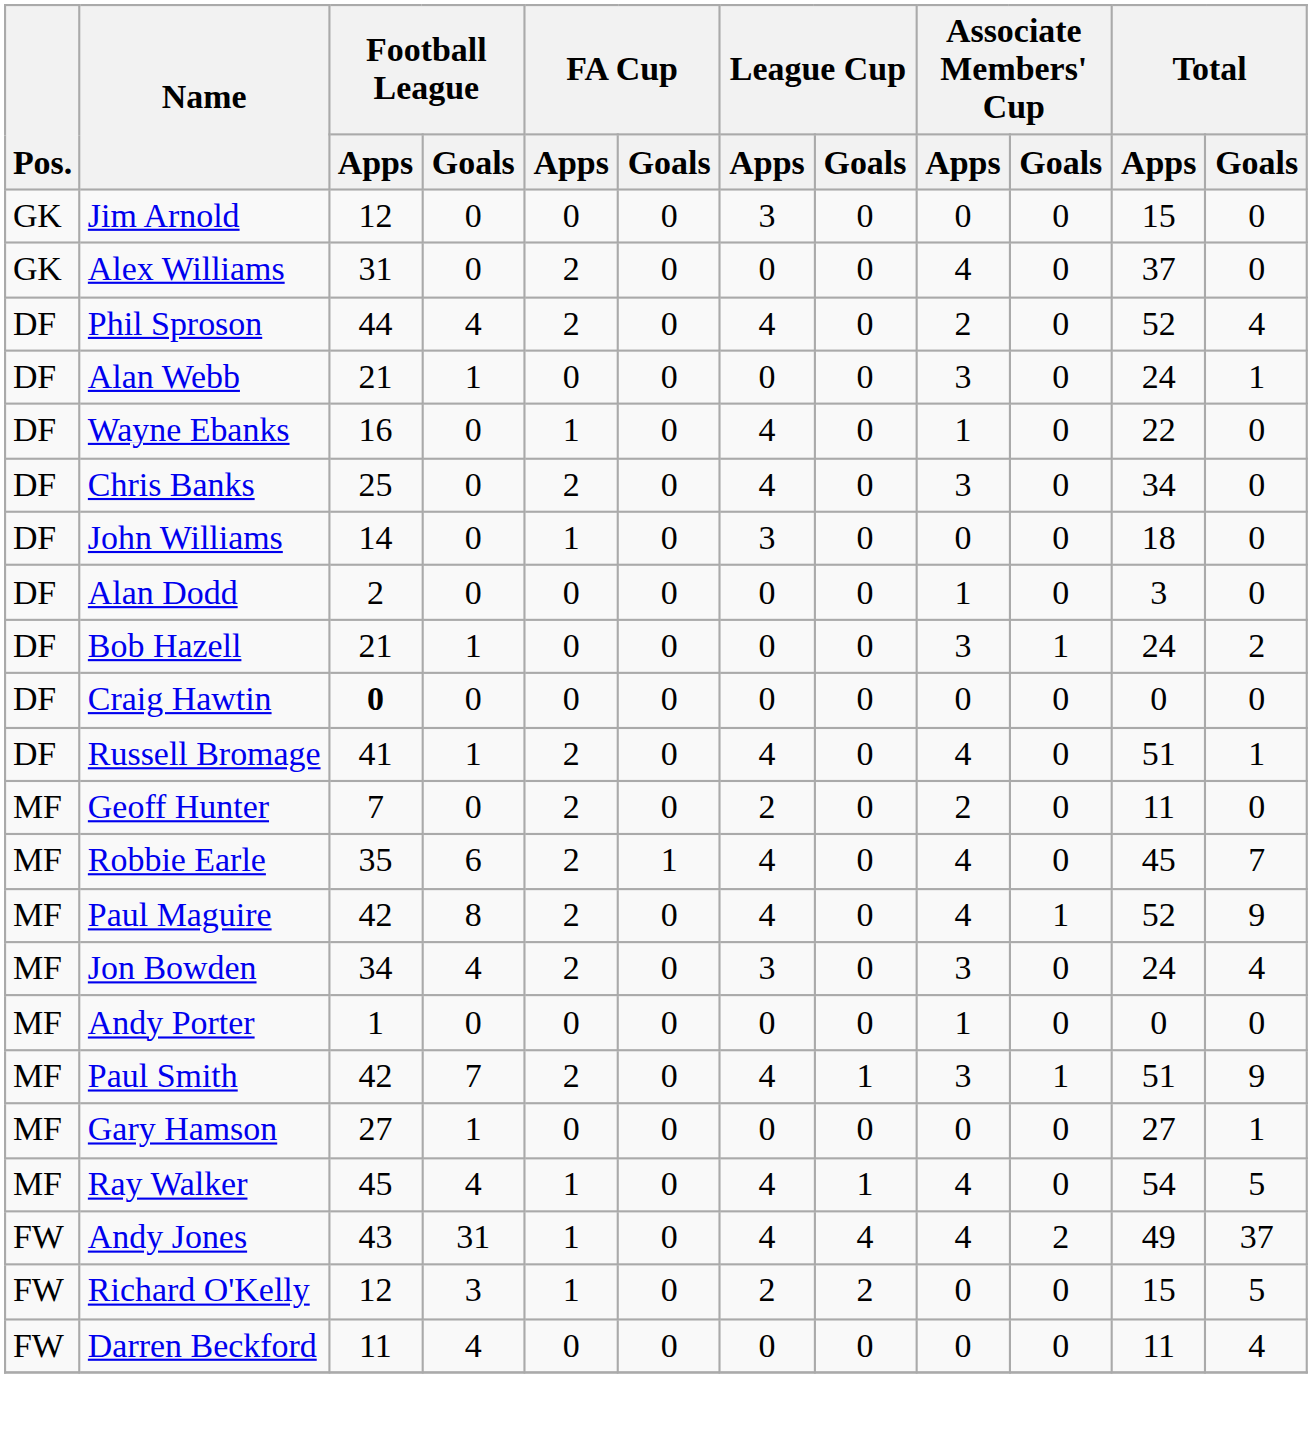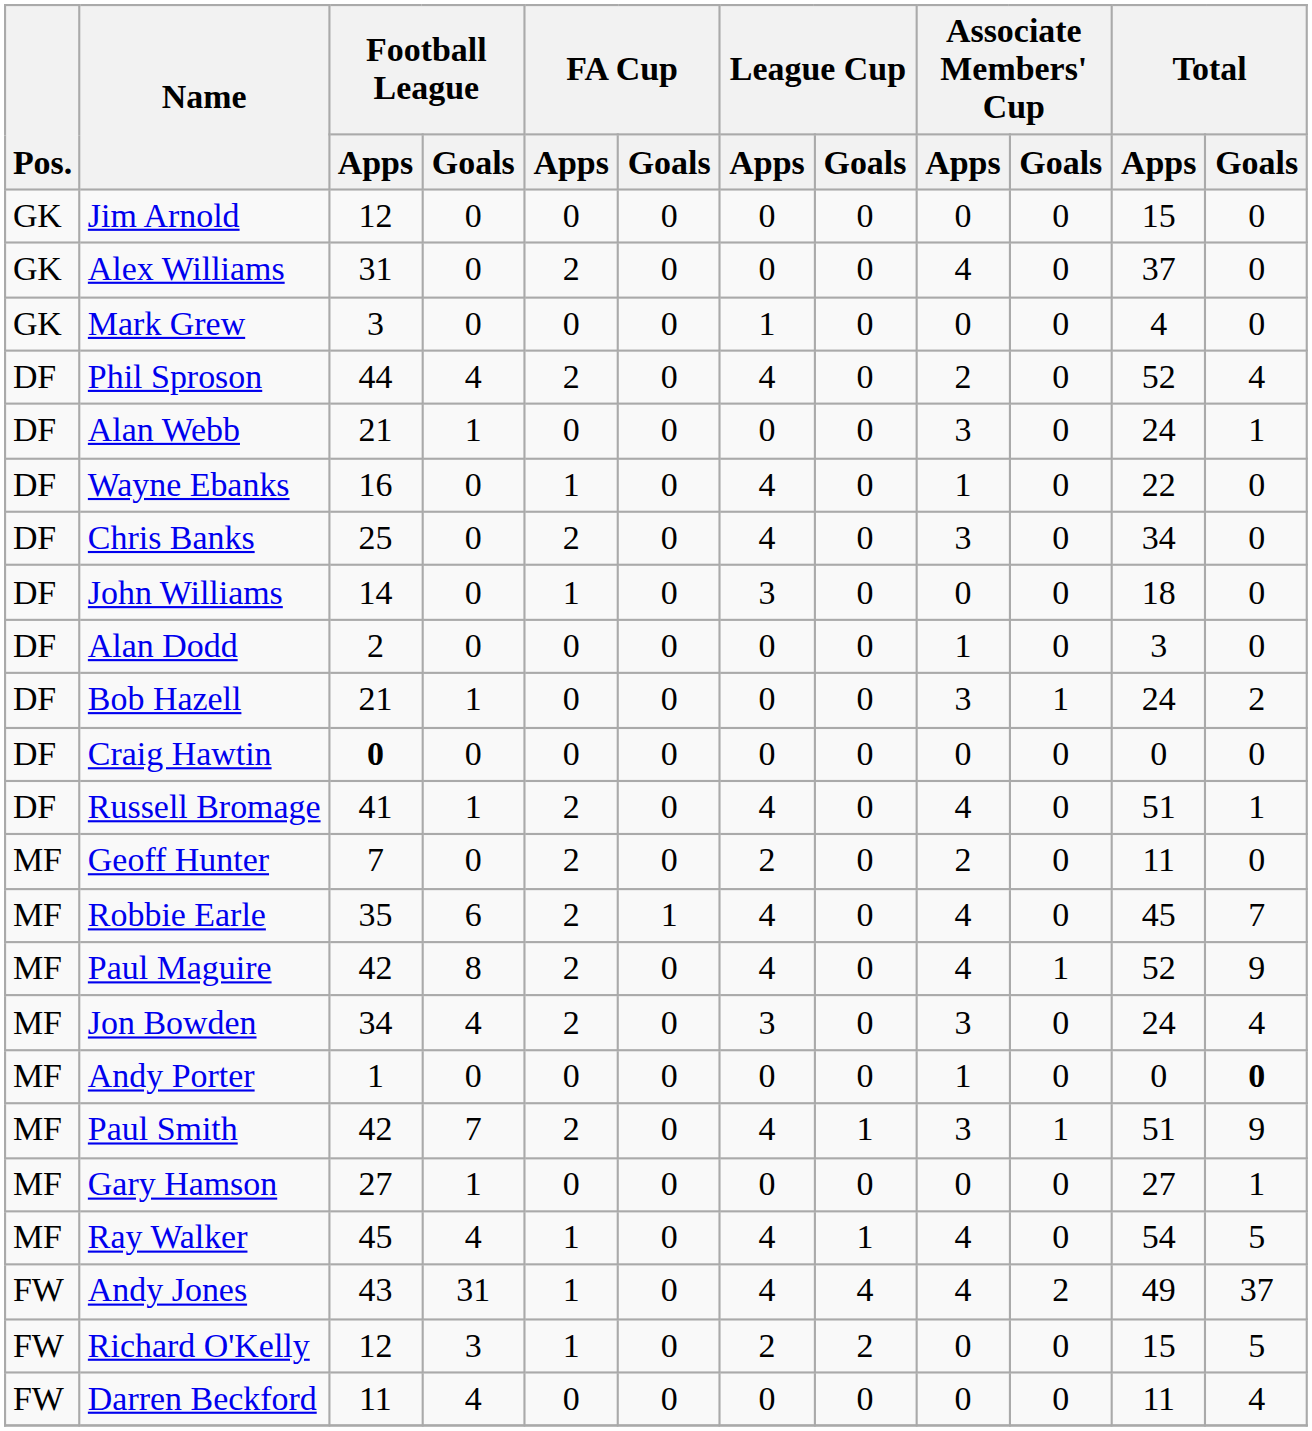Jim Arnold | League Cup / Apps: 3 -> 0
+ row: GK | Mark Grew | 3 | 0 | 0 | 0 | 1 | 0 | 0 | 0 | 4 | 0
Andy Porter | Total / Goals: normal -> bold
